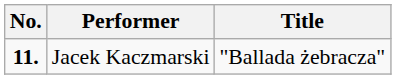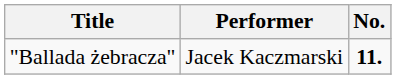columns swapped: No. <-> Title
